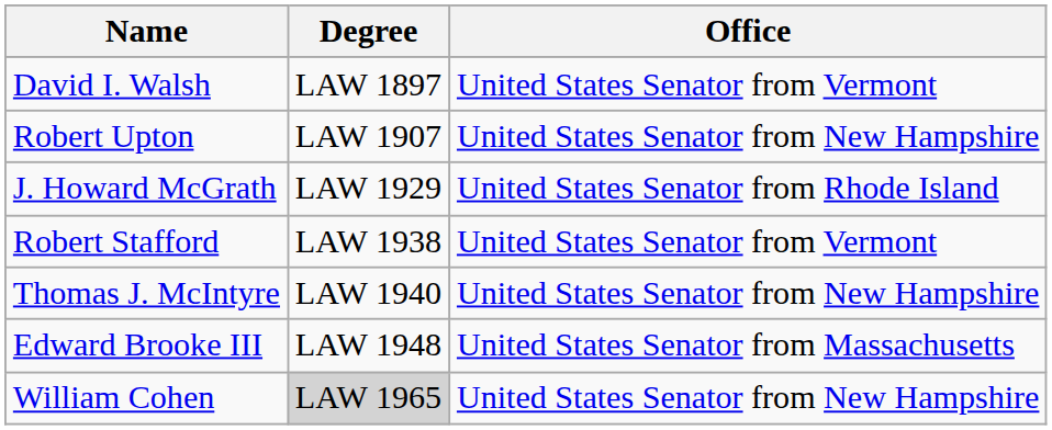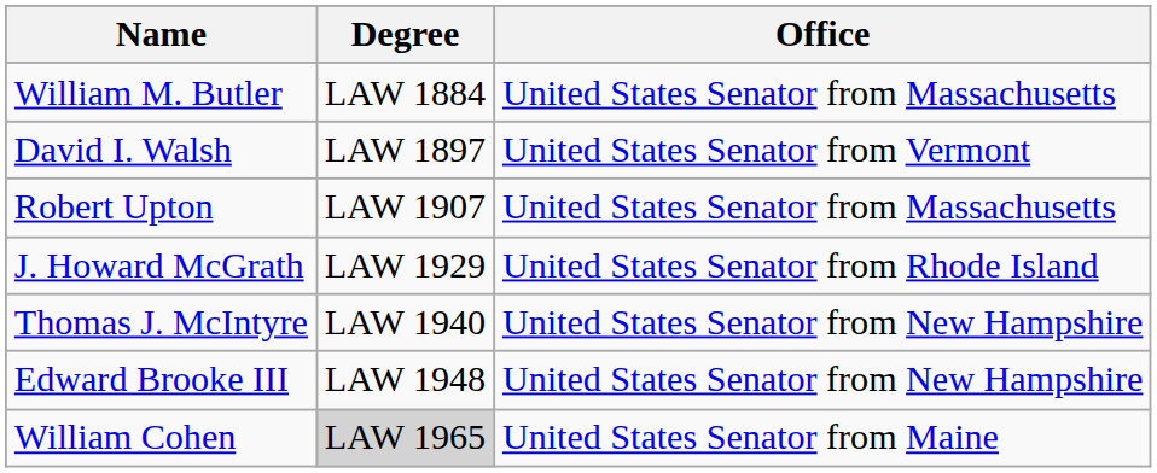+ row: William M. Butler | LAW 1884 | United States Senator from Massachusetts
Robert Upton | Office: United States Senator from New Hampshire -> United States Senator from Massachusetts
- row: Robert Stafford | LAW 1938 | United States Senator from Vermont
Edward Brooke III | Office: United States Senator from Massachusetts -> United States Senator from New Hampshire
William Cohen | Office: United States Senator from New Hampshire -> United States Senator from Maine
